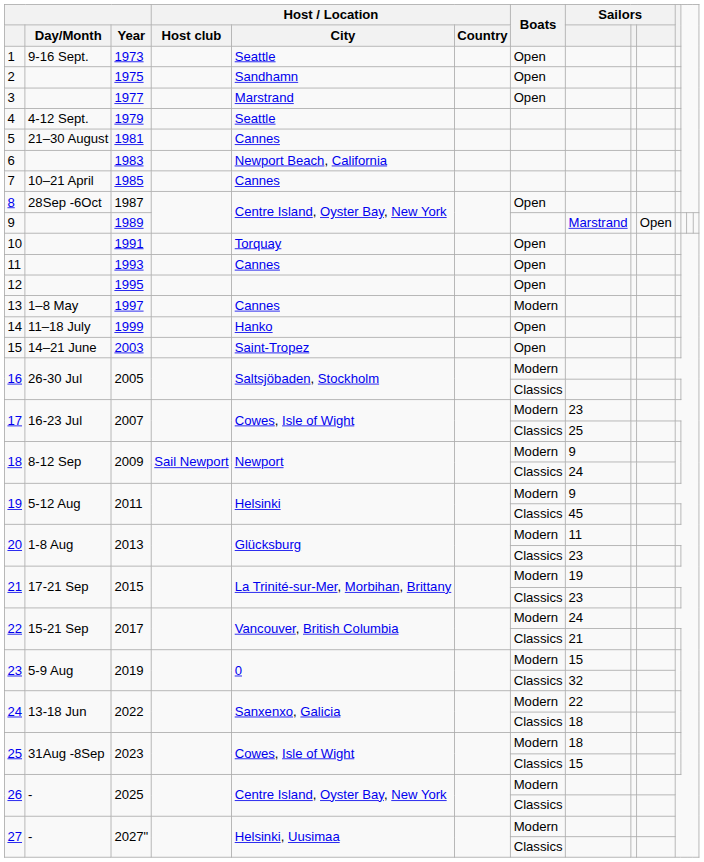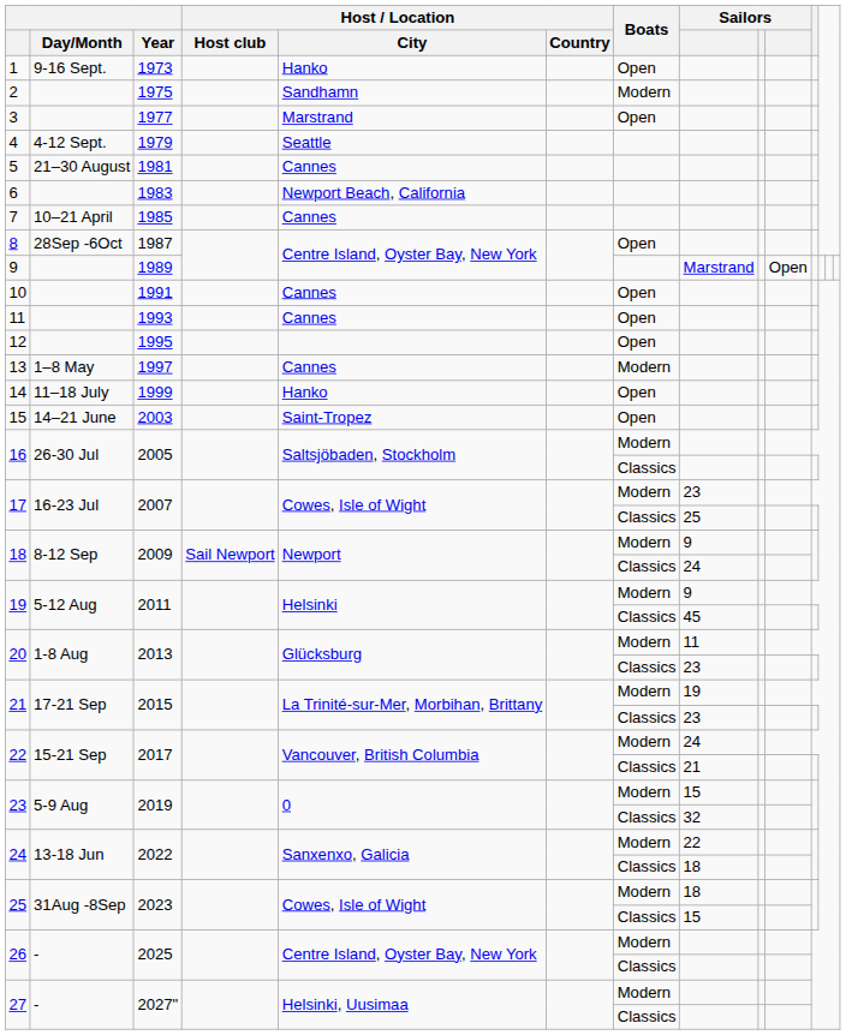1 | Host / Location / City: Seattle -> Hanko
2 | Boats: Open -> Modern
10 | Host / Location / City: Torquay -> Cannes
